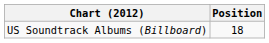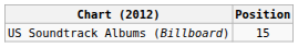US Soundtrack Albums (Billboard) | Position: 18 -> 15
